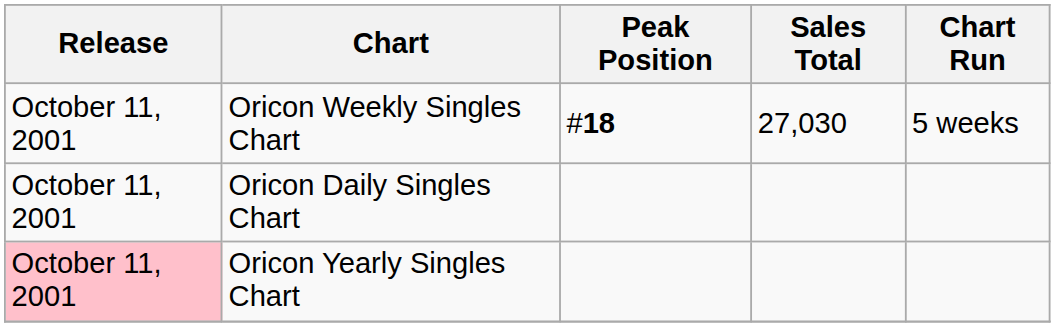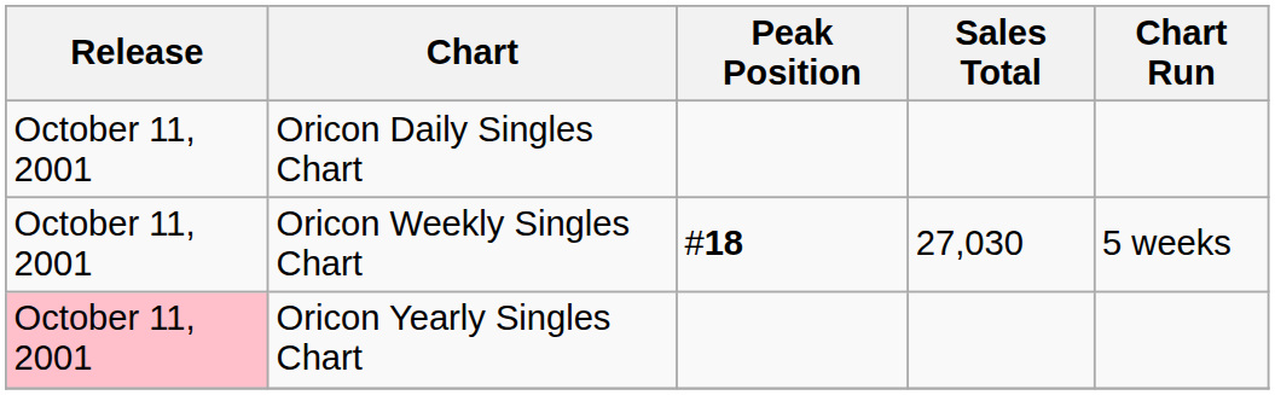rows swapped: Oricon Daily Singles Chart <-> Oricon Weekly Singles Chart
